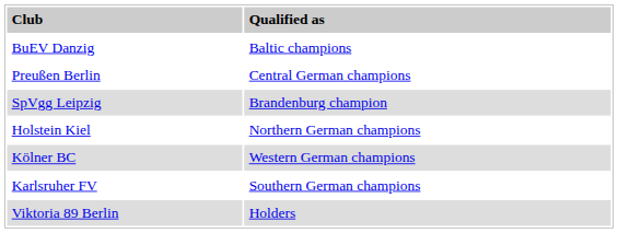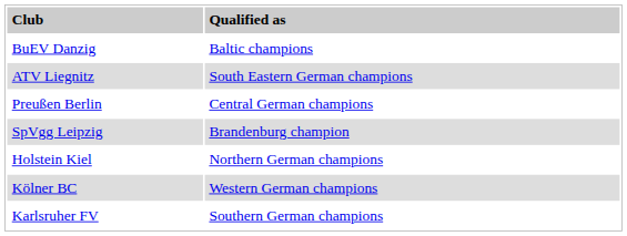+ row: ATV Liegnitz | South Eastern German champions
- row: Viktoria 89 Berlin | Holders
